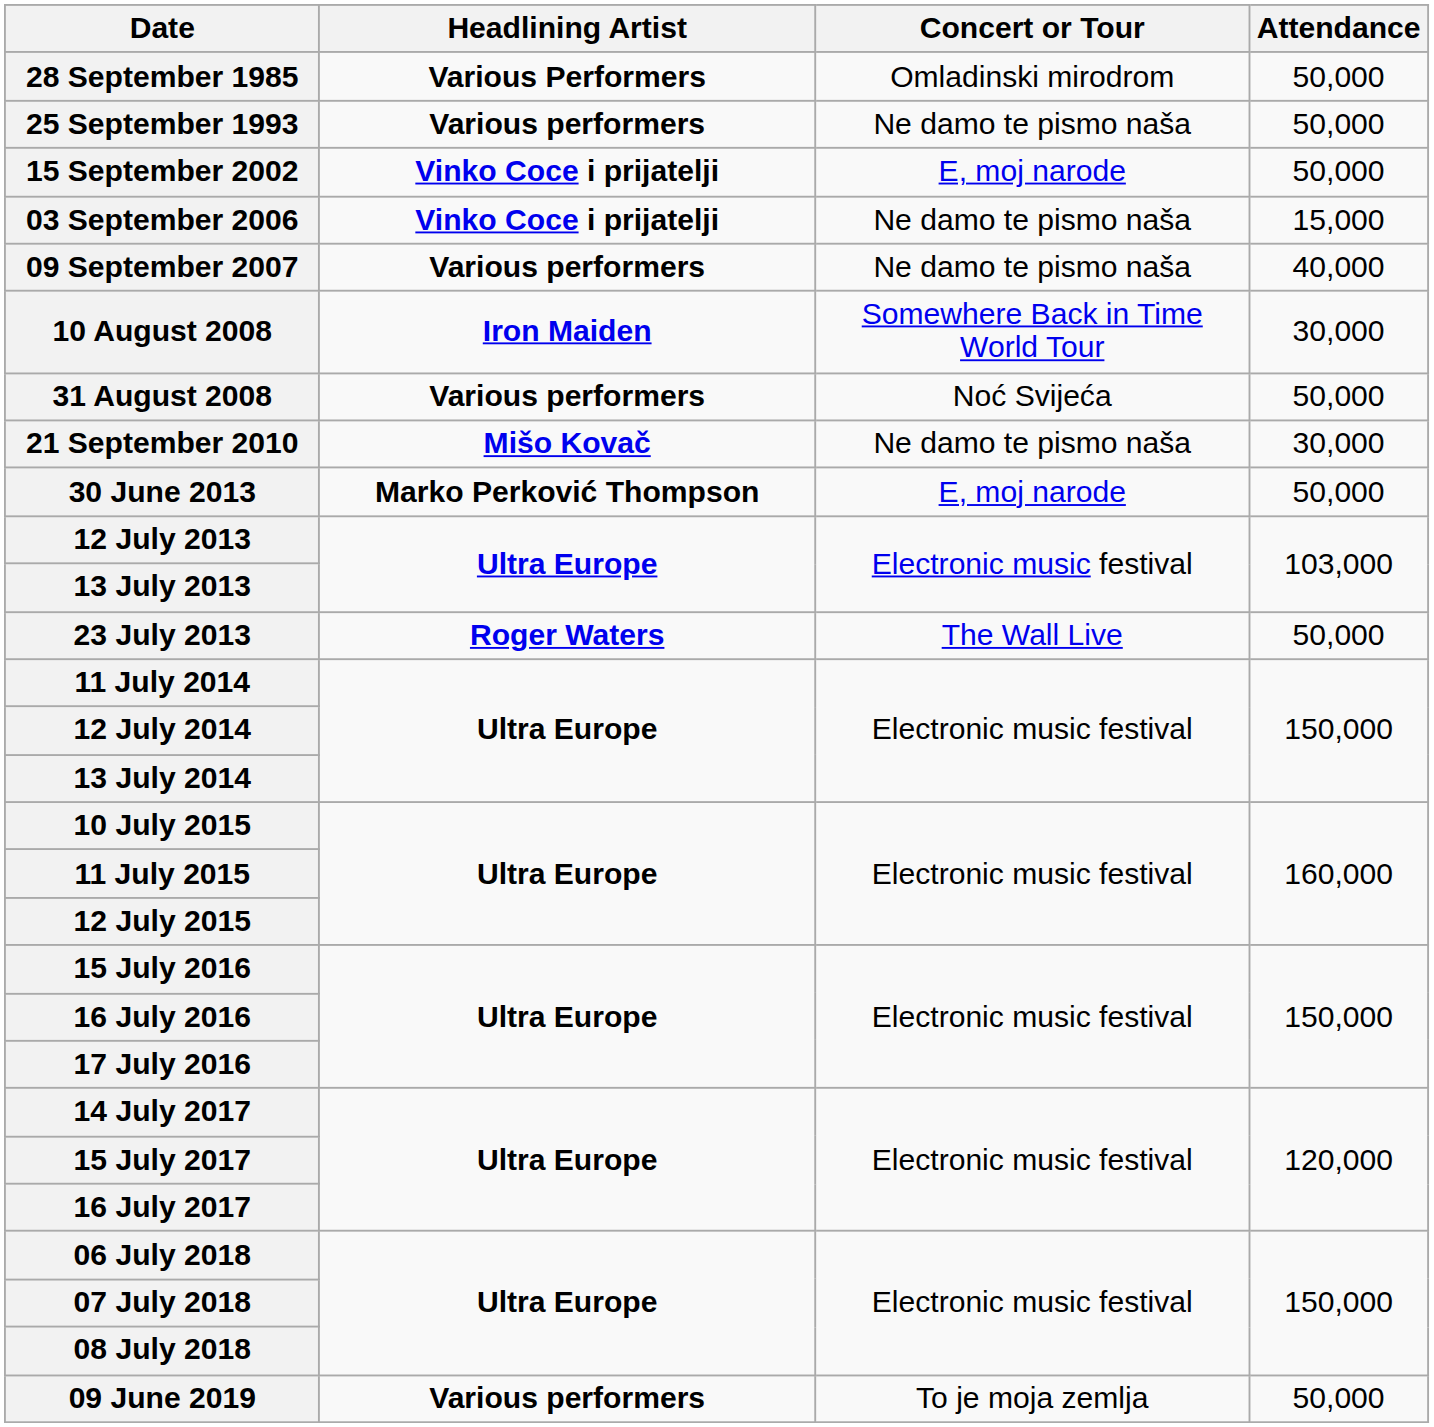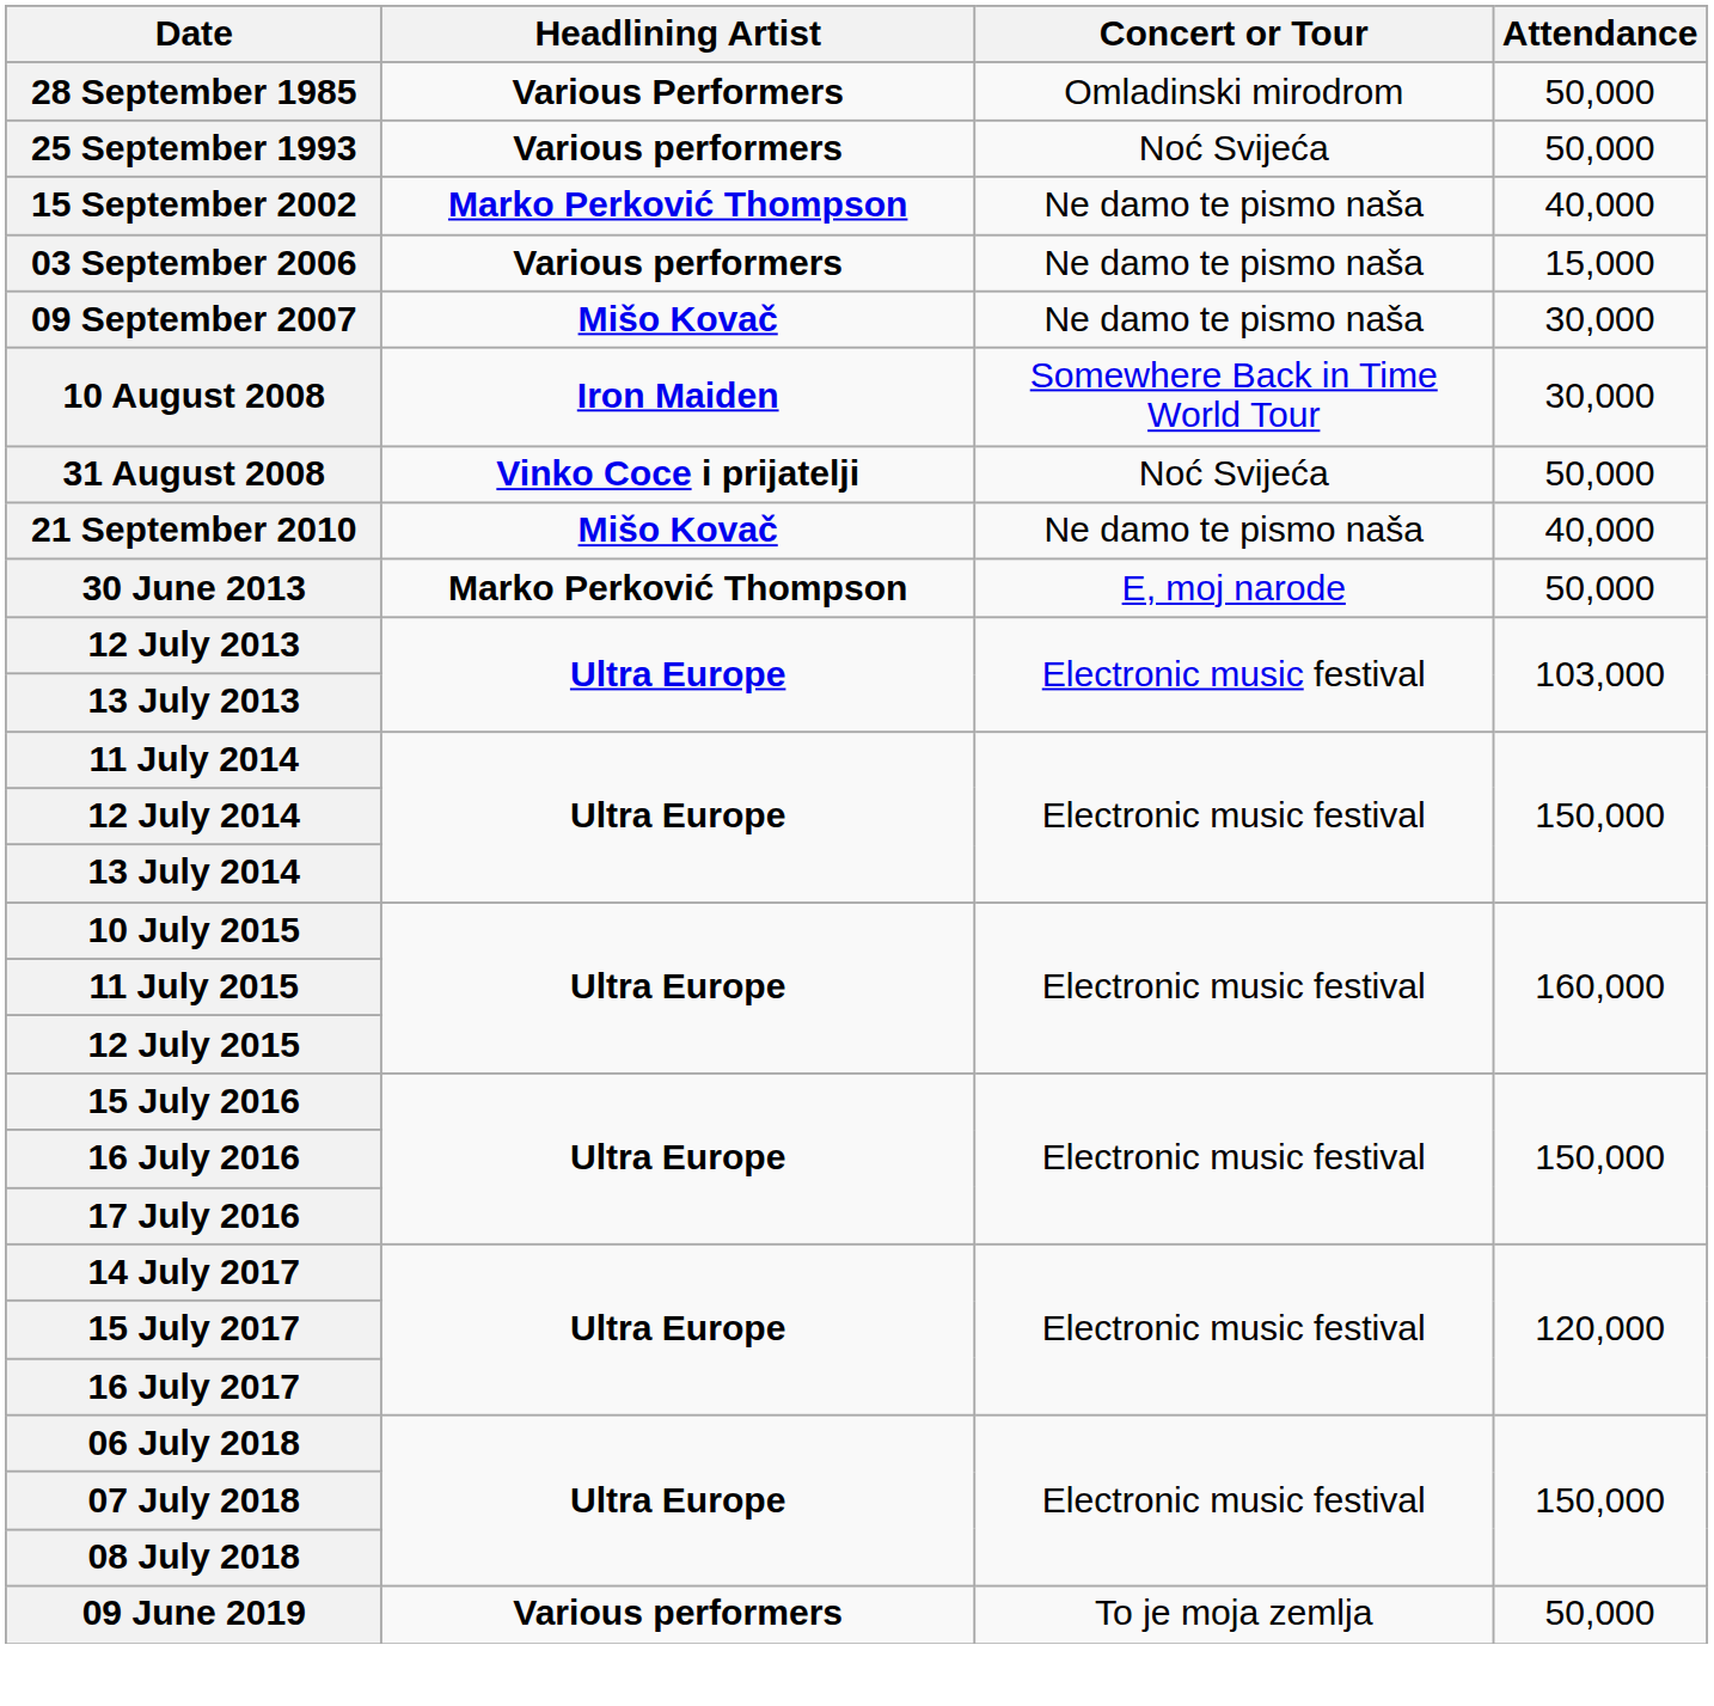25 September 1993 | Concert or Tour: Ne damo te pismo naša -> Noć Svijeća
15 September 2002 | Headlining Artist: Vinko Coce i prijatelji -> Marko Perković Thompson
15 September 2002 | Concert or Tour: E, moj narode -> Ne damo te pismo naša
15 September 2002 | Attendance: 50,000 -> 40,000
03 September 2006 | Headlining Artist: Vinko Coce i prijatelji -> Various performers
09 September 2007 | Headlining Artist: Various performers -> Mišo Kovač
09 September 2007 | Attendance: 40,000 -> 30,000
31 August 2008 | Headlining Artist: Various performers -> Vinko Coce i prijatelji
21 September 2010 | Attendance: 30,000 -> 40,000
- row: 23 July 2013 | Roger Waters | The Wall Live | 50,000
